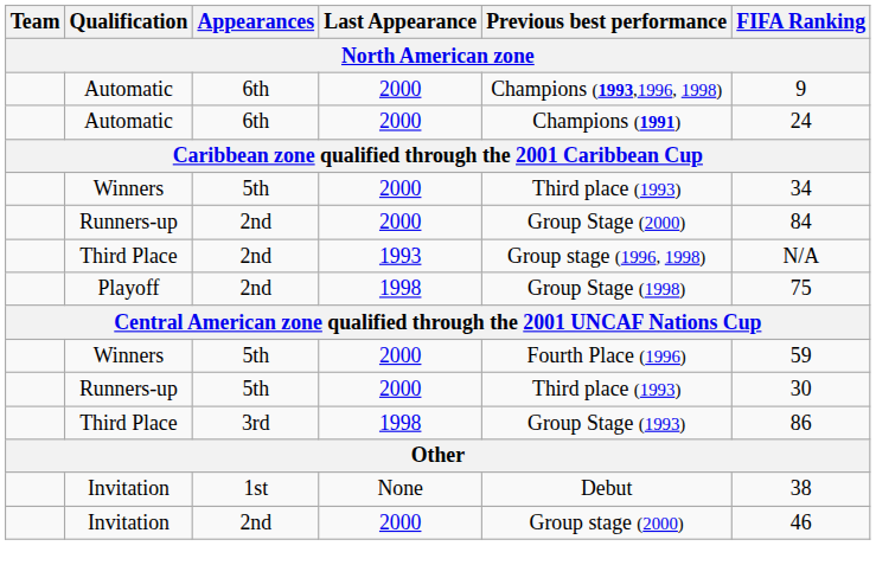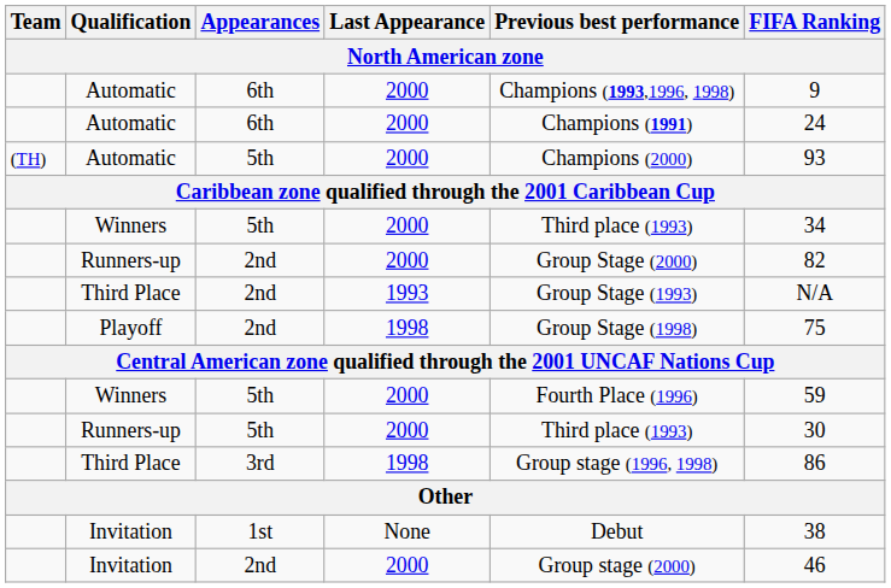+ row: (TH) | Automatic | 5th | 2000 | Champions (2000) | 93
Runners-up / 2nd | FIFA Ranking: 84 -> 82
Third Place / 2nd | Previous best performance: Group stage (1996, 1998) -> Group Stage (1993)
Third Place / 3rd | Previous best performance: Group Stage (1993) -> Group stage (1996, 1998)
